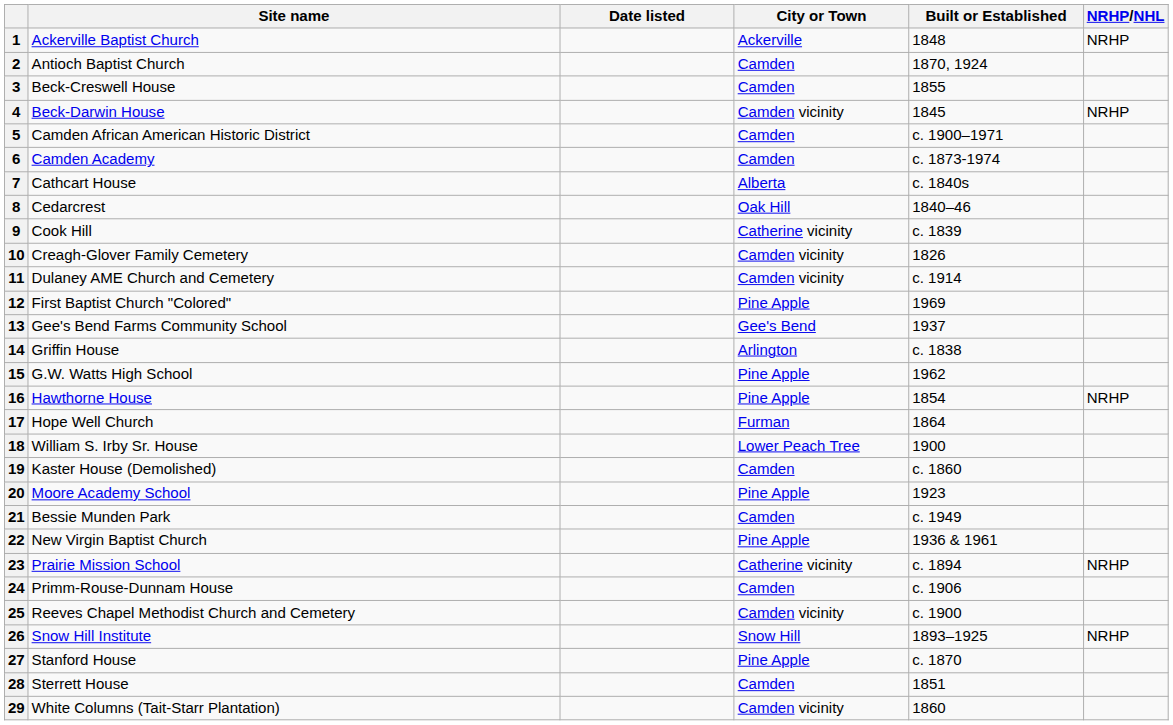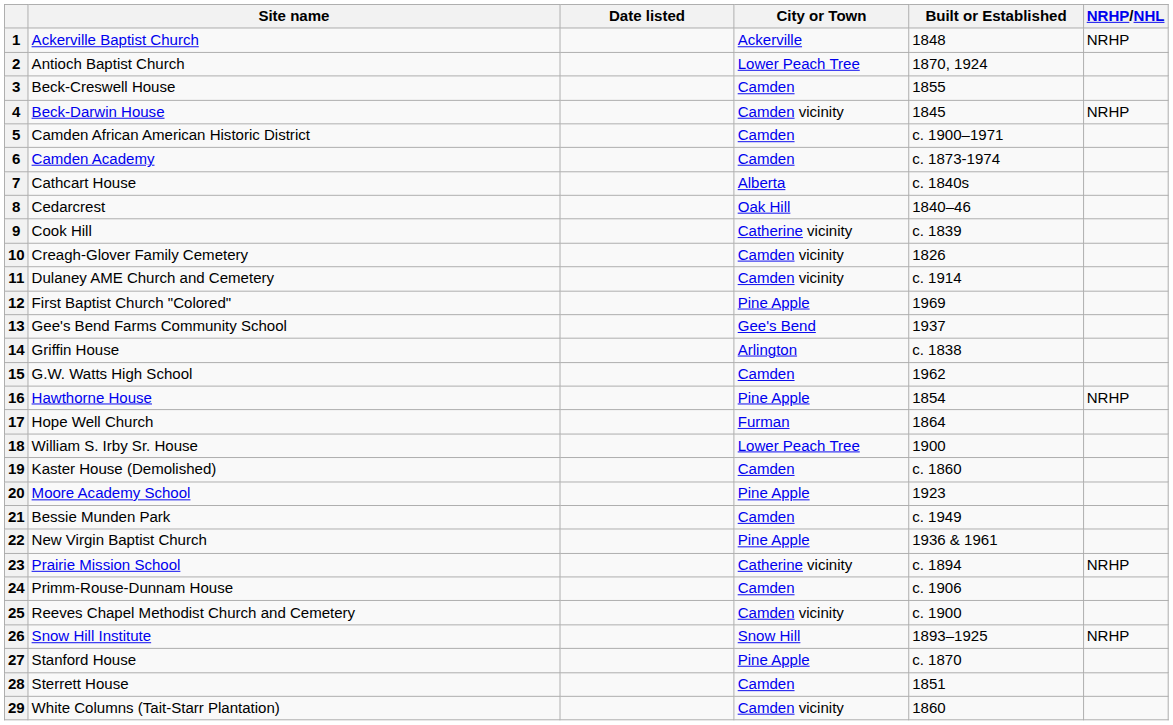2 | City or Town: Camden -> Lower Peach Tree
15 | City or Town: Pine Apple -> Camden
